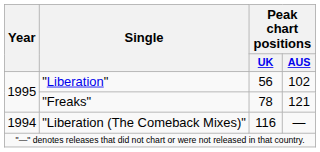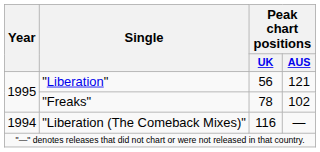"Liberation" | Peak chart positions / AUS: 102 -> 121
"Freaks" | Peak chart positions / AUS: 121 -> 102
